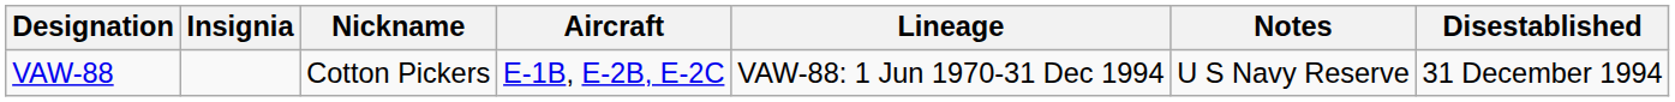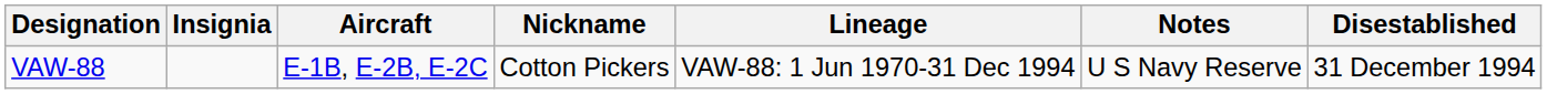columns swapped: Nickname <-> Aircraft
